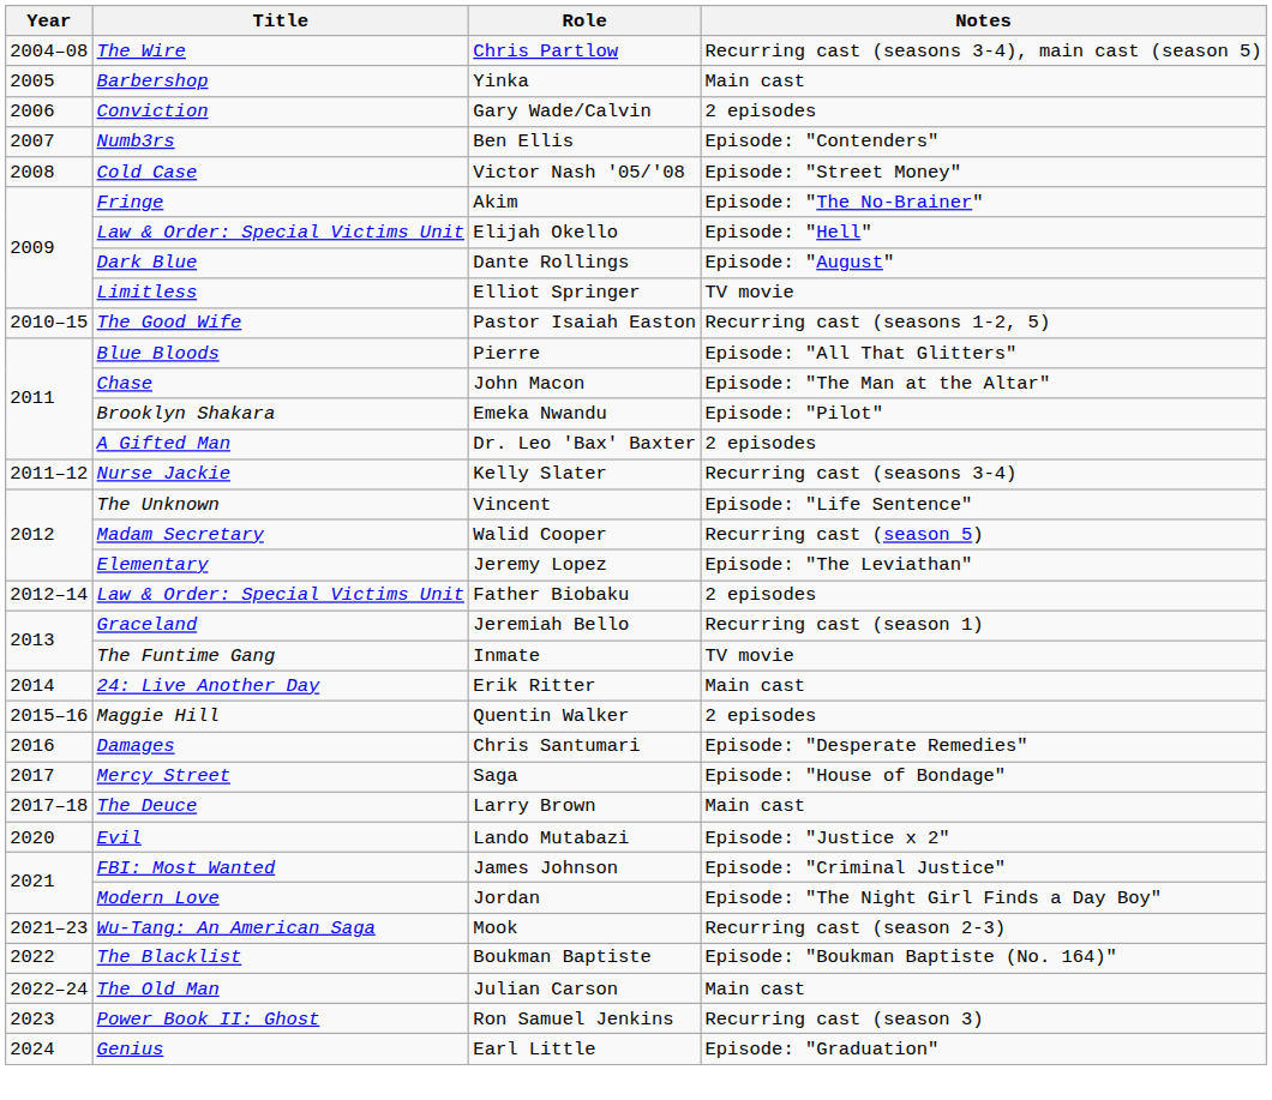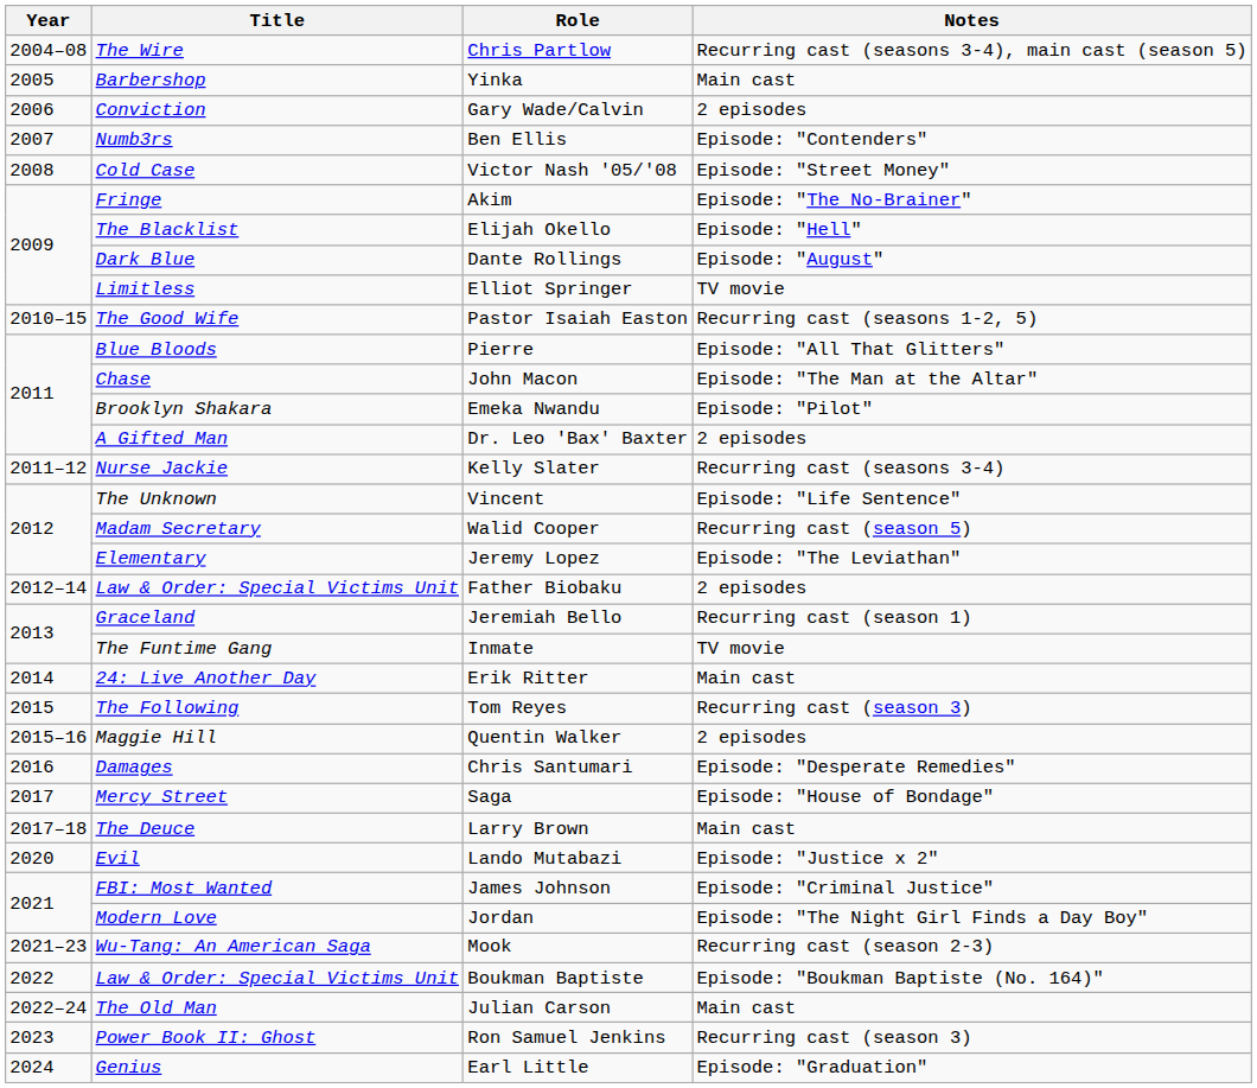Elijah Okello | Title: Law & Order: Special Victims Unit -> The Blacklist
+ row: 2015 | The Following | Tom Reyes | Recurring cast (season 3)
Boukman Baptiste | Title: The Blacklist -> Law & Order: Special Victims Unit
